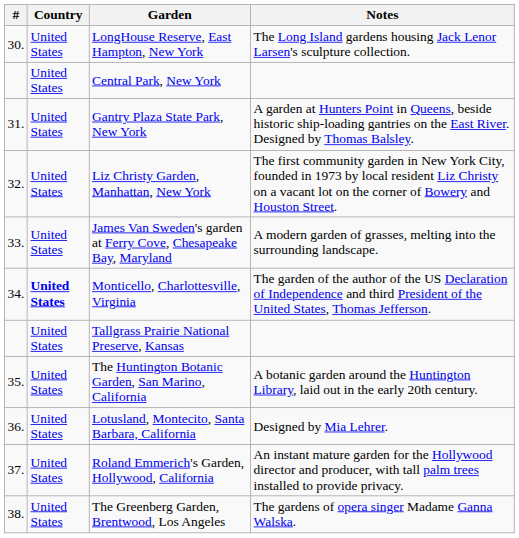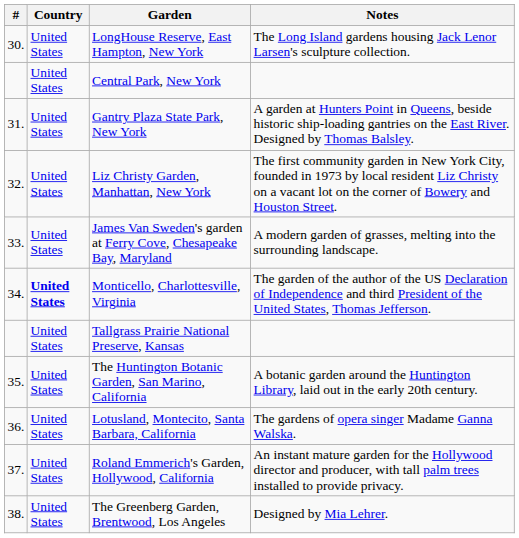Lotusland, Montecito, Santa Barbara, California | Notes: Designed by Mia Lehrer. -> The gardens of opera singer Madame Ganna Walska.
The Greenberg Garden, Brentwood, Los Angeles | Notes: The gardens of opera singer Madame Ganna Walska. -> Designed by Mia Lehrer.
